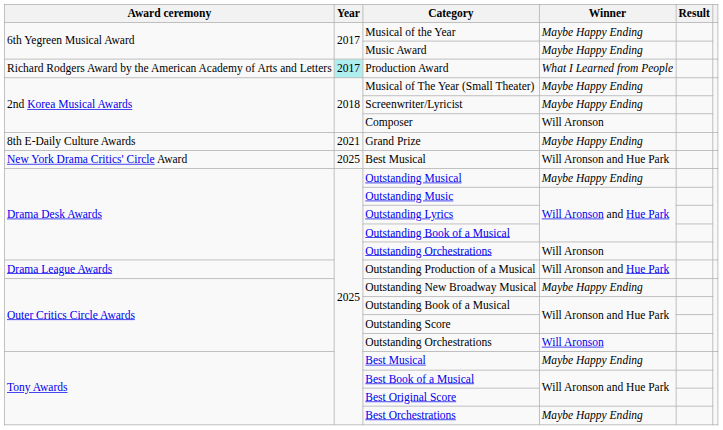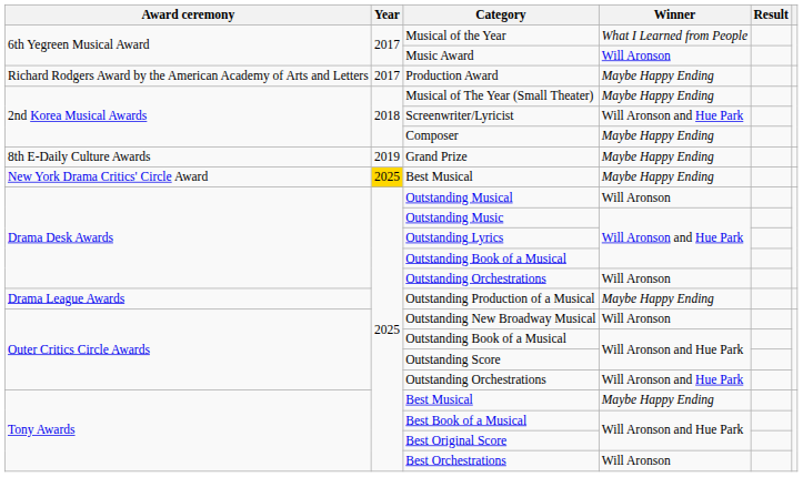Musical of the Year | Winner: Maybe Happy Ending -> What I Learned from People
Music Award | Winner: Maybe Happy Ending -> Will Aronson
Production Award | Year: paleturquoise background -> no background
Production Award | Winner: What I Learned from People -> Maybe Happy Ending
Screenwriter/Lyricist | Winner: Maybe Happy Ending -> Will Aronson and Hue Park
Composer | Winner: Will Aronson -> Maybe Happy Ending
Grand Prize | Year: 2021 -> 2019
New York Drama Critics' Circle Award / Best Musical | Year: no background -> gold background
New York Drama Critics' Circle Award / Best Musical | Winner: Will Aronson and Hue Park -> Maybe Happy Ending
Outstanding Musical | Winner: Maybe Happy Ending -> Will Aronson
Outstanding Production of a Musical | Winner: Will Aronson and Hue Park -> Maybe Happy Ending
Outstanding New Broadway Musical | Winner: Maybe Happy Ending -> Will Aronson
Outer Critics Circle Awards / Outstanding Orchestrations | Winner: Will Aronson -> Will Aronson and Hue Park
Best Orchestrations | Winner: Maybe Happy Ending -> Will Aronson
